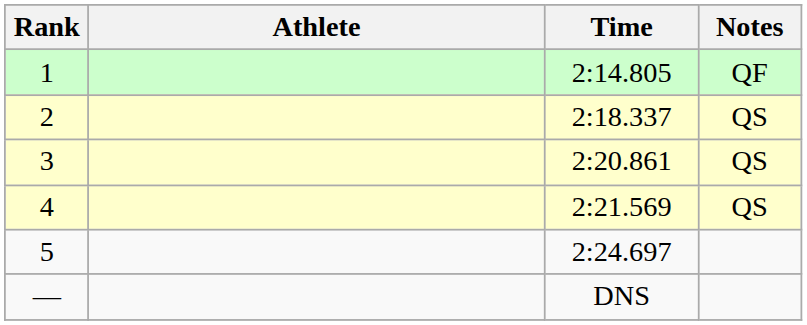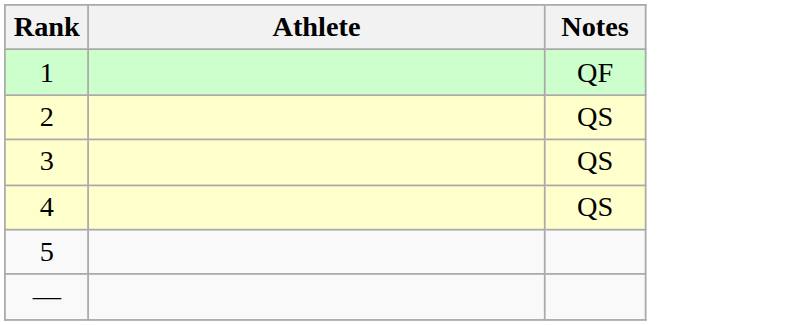- column: Time | 2:14.805 | 2:18.337 | 2:20.861 | 2:21.569 | 2:24.697 | DNS
